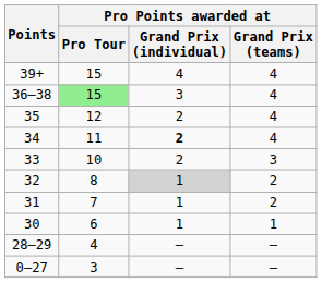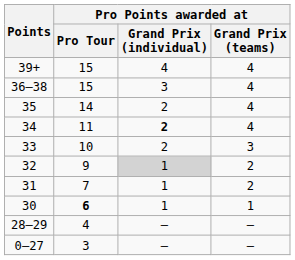36–38 | Pro Points awarded at / Pro Tour: lightgreen background -> no background
35 | Pro Points awarded at / Pro Tour: 12 -> 14
32 | Pro Points awarded at / Pro Tour: 8 -> 9
30 | Pro Points awarded at / Pro Tour: normal -> bold
